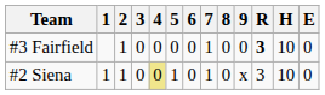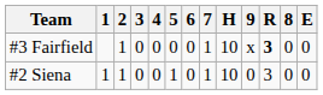columns swapped: 8 <-> H
#3 Fairfield | 9: 0 -> x
#2 Siena | 4: khaki background -> no background
#2 Siena | 9: x -> 0
